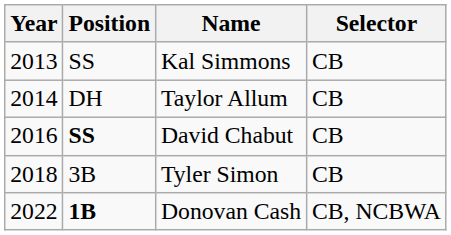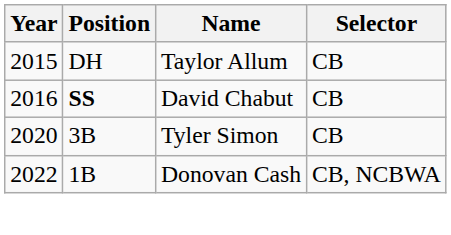- row: 2013 | SS | Kal Simmons | CB
Taylor Allum | Year: 2014 -> 2015
Tyler Simon | Year: 2018 -> 2020
Donovan Cash | Position: bold -> normal
